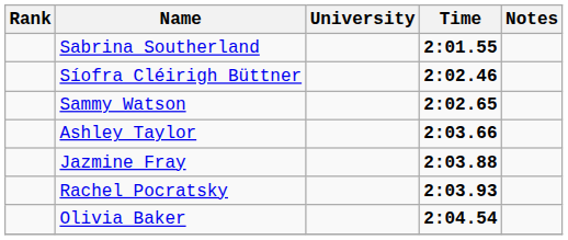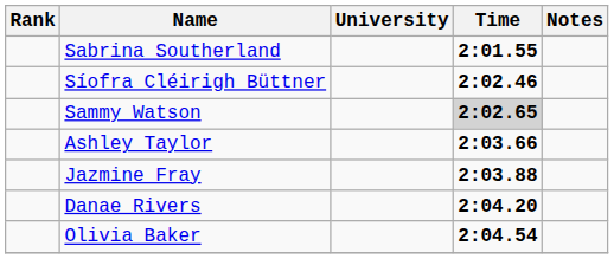Sammy Watson | Time: no background -> lightgrey background
- row: Rachel Pocratsky | 2:03.93
+ row: Danae Rivers | 2:04.20
